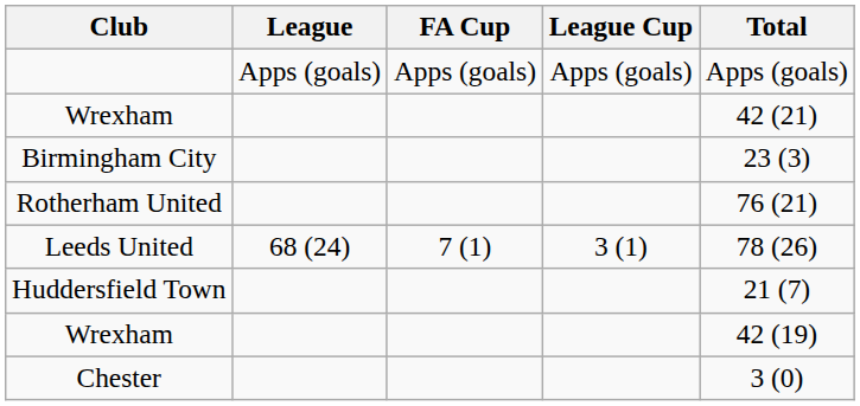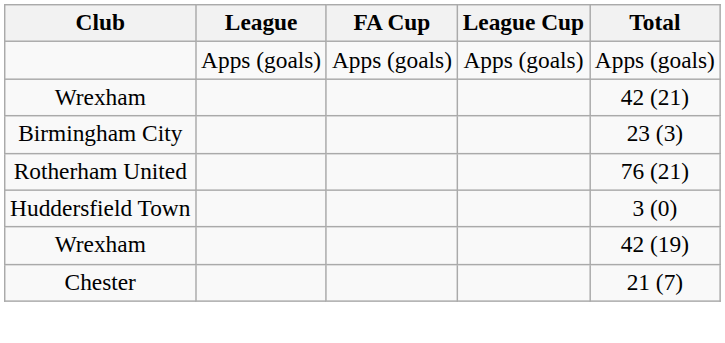- row: Leeds United | 68 (24) | 7 (1) | 3 (1) | 78 (26)
Huddersfield Town | Total: 21 (7) -> 3 (0)
Chester | Total: 3 (0) -> 21 (7)
